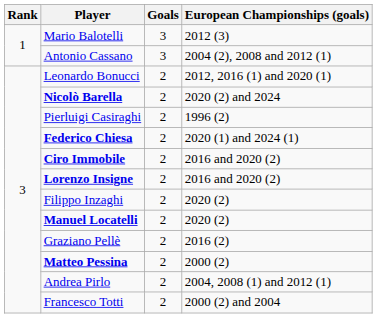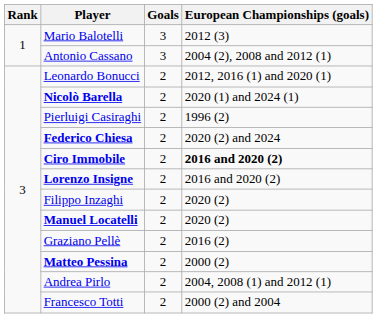Nicolò Barella | European Championships (goals): 2020 (2) and 2024 -> 2020 (1) and 2024 (1)
Federico Chiesa | European Championships (goals): 2020 (1) and 2024 (1) -> 2020 (2) and 2024
Ciro Immobile | European Championships (goals): normal -> bold
